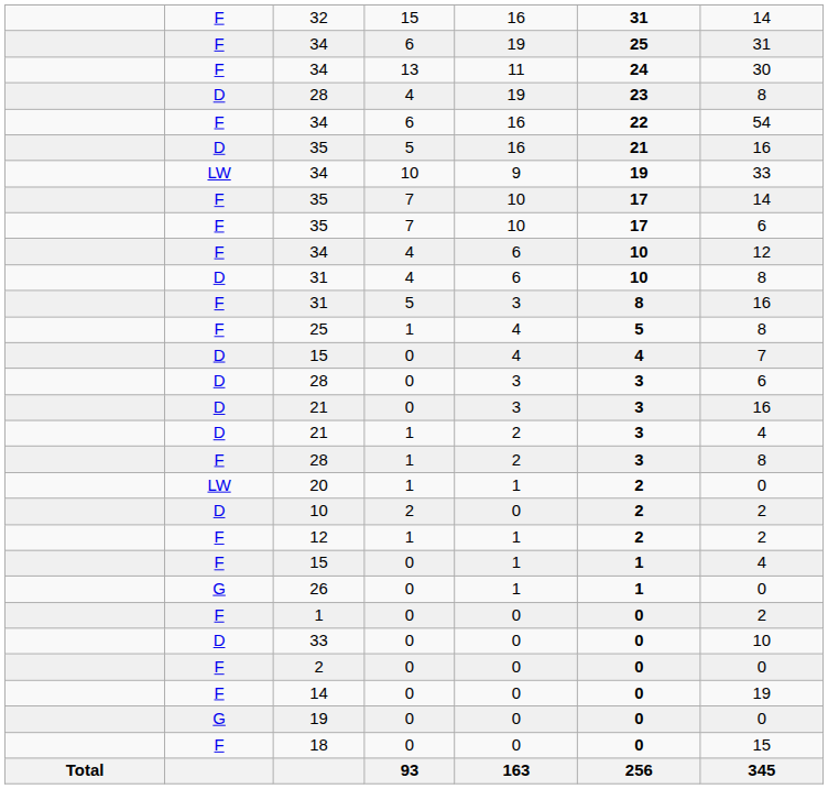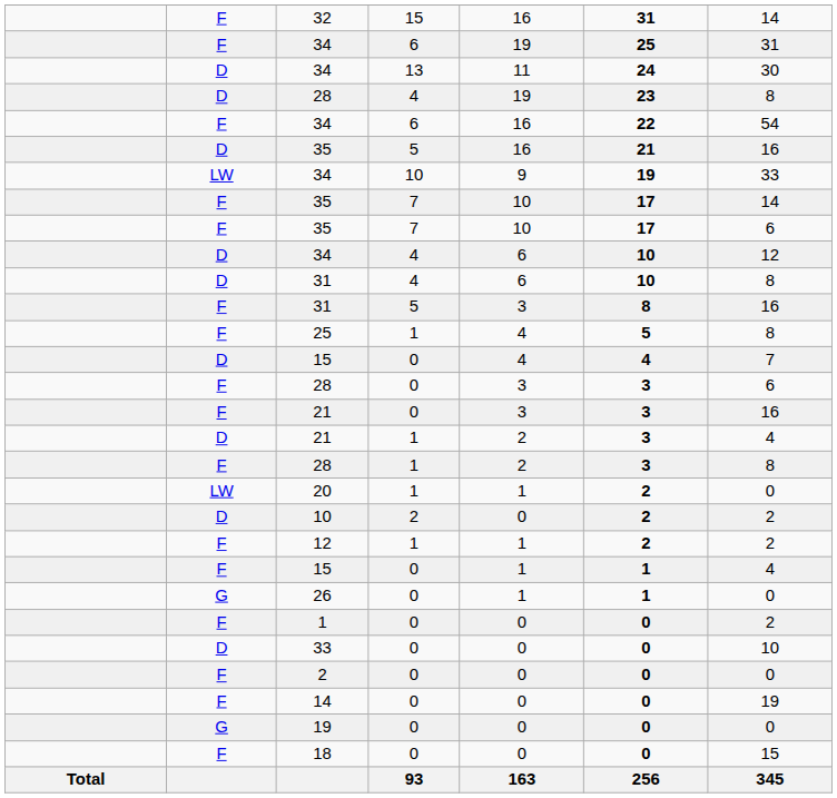34 / 13 | column 2: F -> D
34 / 4 | column 2: F -> D
28 / 0 | column 2: D -> F
21 / 0 | column 2: D -> F
